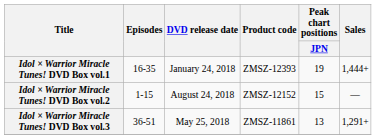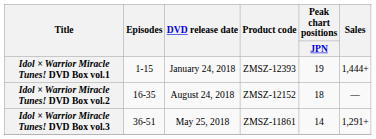Idol × Warrior Miracle Tunes! DVD Box vol.1 | Episodes: 16-35 -> 1-15
Idol × Warrior Miracle Tunes! DVD Box vol.2 | Episodes: 1-15 -> 16-35
Idol × Warrior Miracle Tunes! DVD Box vol.2 | Peak chart positions / JPN: 15 -> 18
Idol × Warrior Miracle Tunes! DVD Box vol.3 | Peak chart positions / JPN: 13 -> 14
